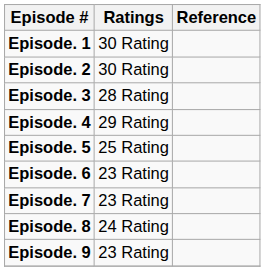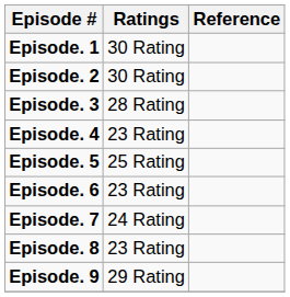Episode. 4 | Ratings: 29 Rating -> 23 Rating
Episode. 7 | Ratings: 23 Rating -> 24 Rating
Episode. 8 | Ratings: 24 Rating -> 23 Rating
Episode. 9 | Ratings: 23 Rating -> 29 Rating
